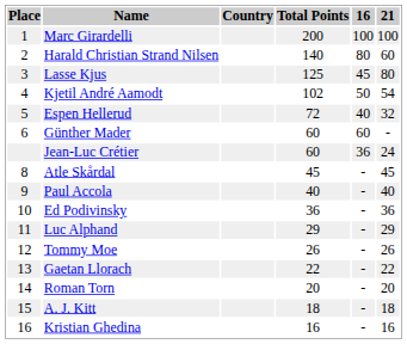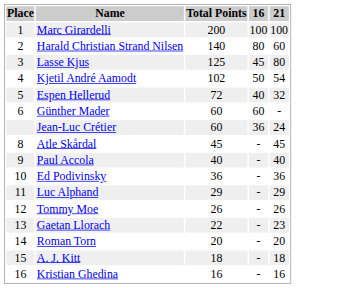- column: Country
Gaetan Llorach | 21: 22 -> 23
